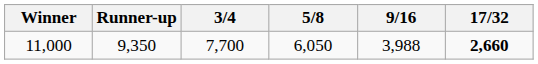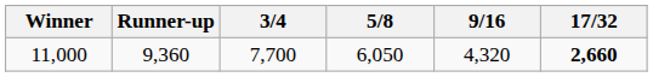11,000 | Runner-up: 9,350 -> 9,360
11,000 | 9/16: 3,988 -> 4,320
